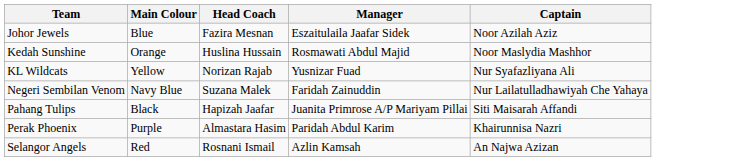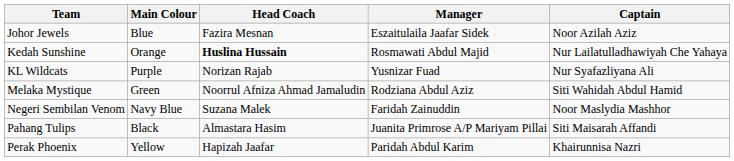Kedah Sunshine | Head Coach: normal -> bold
Kedah Sunshine | Captain: Noor Maslydia Mashhor -> Nur Lailatulladhawiyah Che Yahaya
KL Wildcats | Main Colour: Yellow -> Purple
+ row: Melaka Mystique | Green | Noorrul Afniza Ahmad Jamaludin | Rodziana Abdul Aziz | Siti Wahidah Abdul Hamid
Negeri Sembilan Venom | Captain: Nur Lailatulladhawiyah Che Yahaya -> Noor Maslydia Mashhor
Pahang Tulips | Head Coach: Hapizah Jaafar -> Almastara Hasim
Perak Phoenix | Main Colour: Purple -> Yellow
Perak Phoenix | Head Coach: Almastara Hasim -> Hapizah Jaafar
- row: Selangor Angels | Red | Rosnani Ismail | Azlin Kamsah | An Najwa Azizan
